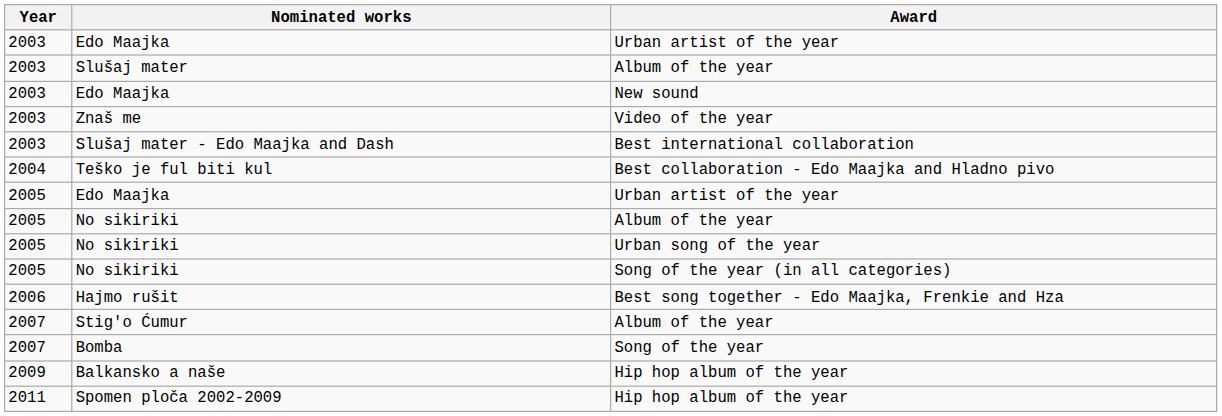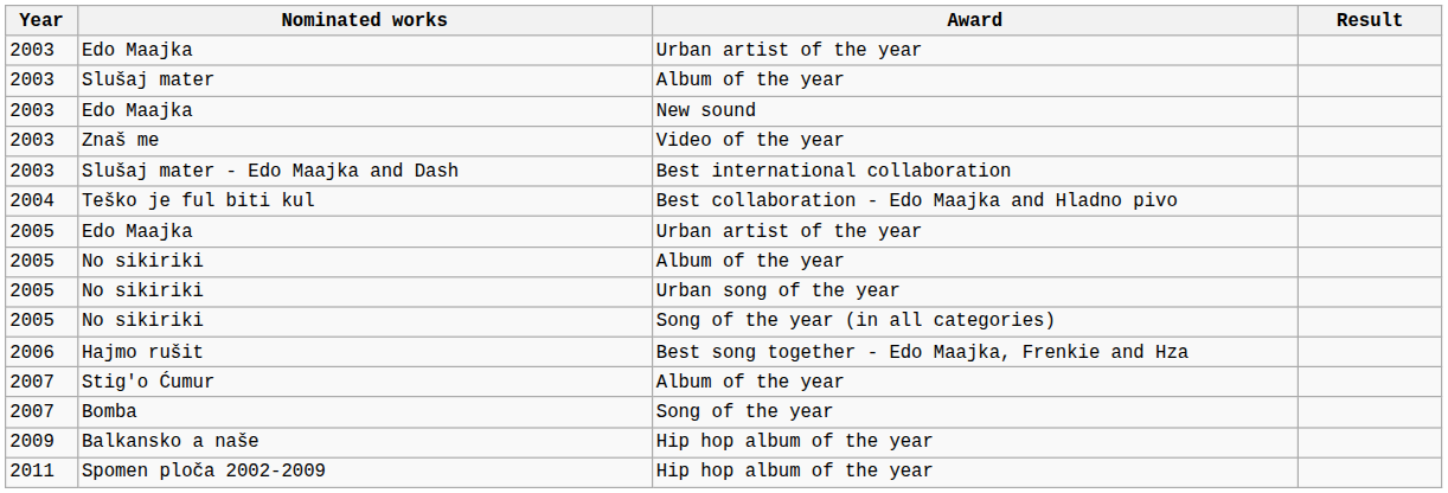+ column: Result
